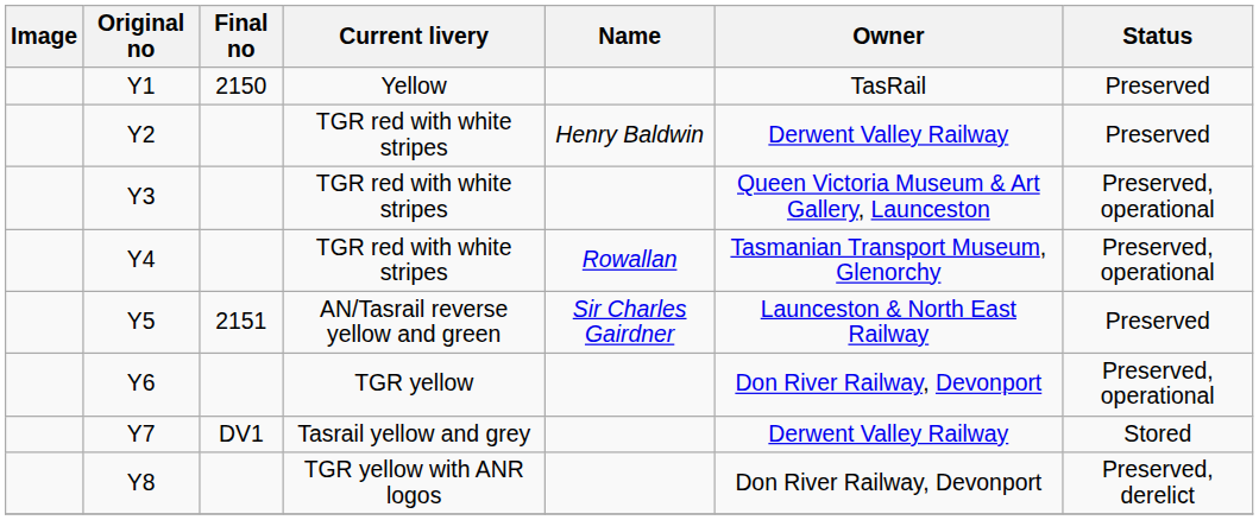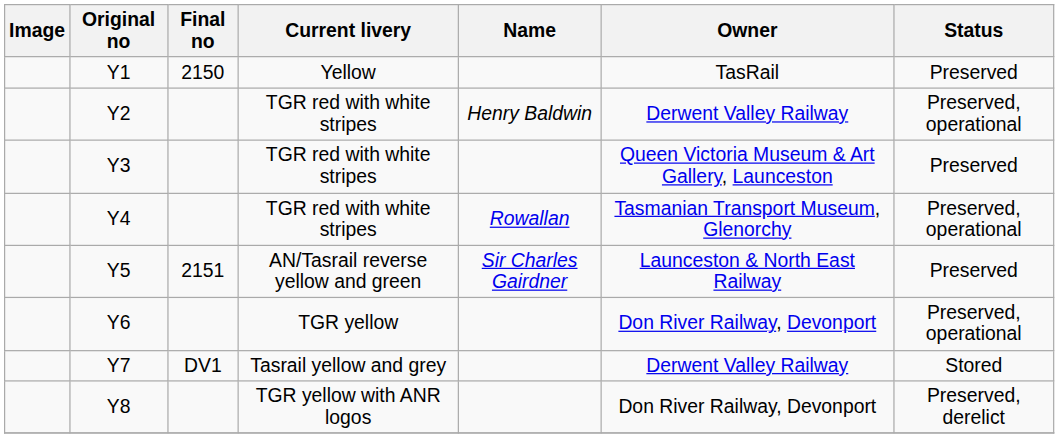Y2 | Status: Preserved -> Preserved, operational
Y3 | Status: Preserved, operational -> Preserved
